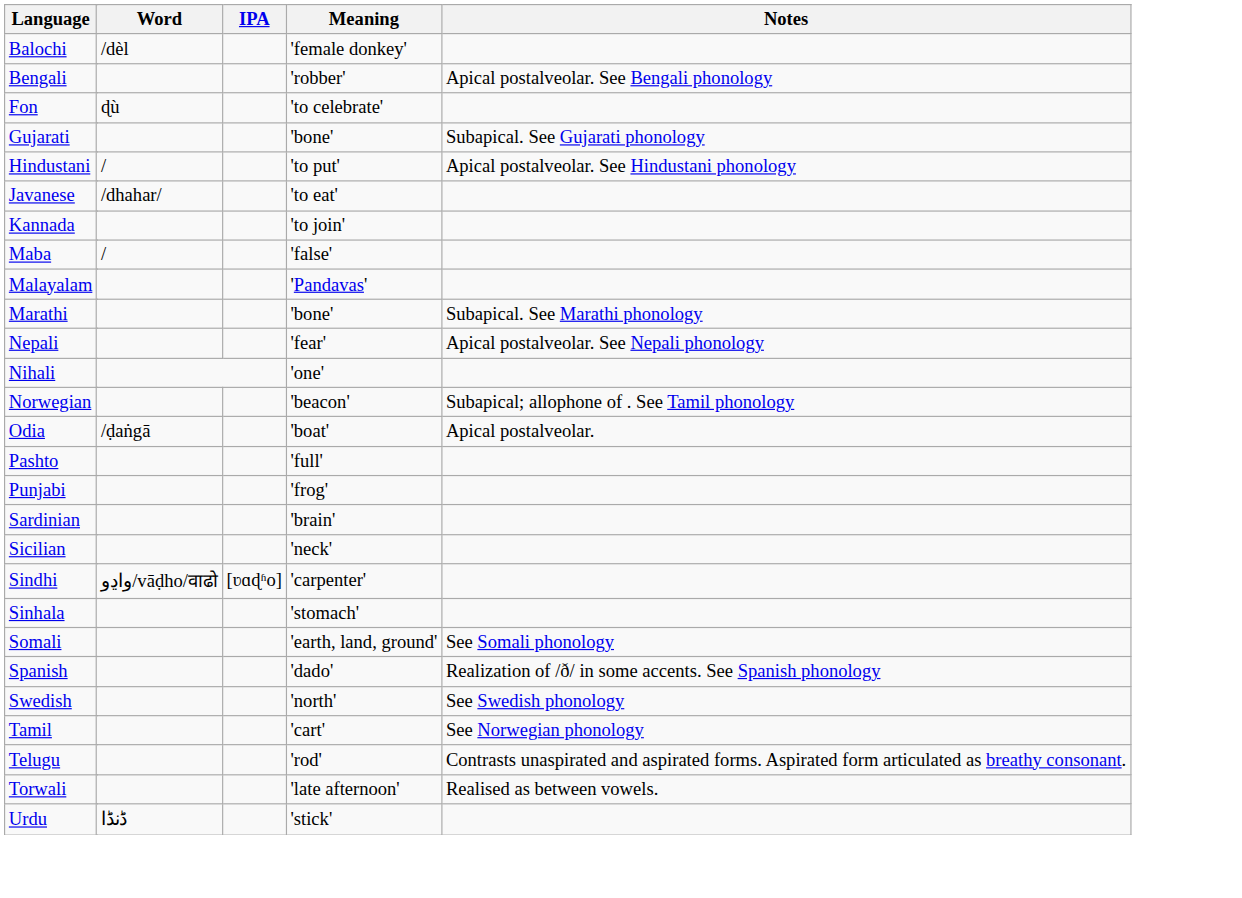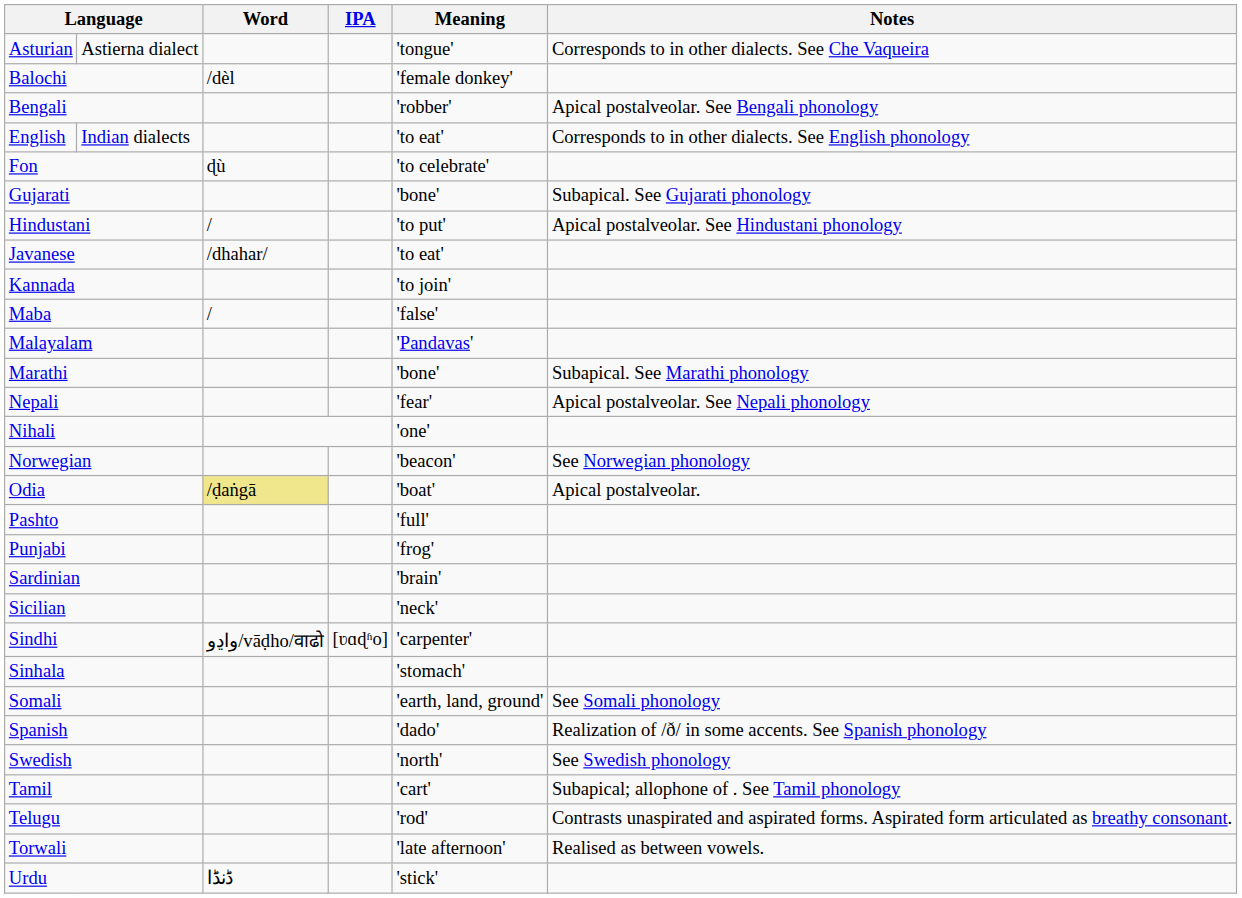+ row: Asturian | Astierna dialect | 'tongue' | Corresponds to in other dialects. See Che Vaqueira
+ row: English | Indian dialects | 'to eat' | Corresponds to in other dialects. See English phonology
Norwegian | Notes: Subapical; allophone of . See Tamil phonology -> See Norwegian phonology
Odia | Word: no background -> khaki background
Tamil | Notes: See Norwegian phonology -> Subapical; allophone of . See Tamil phonology
